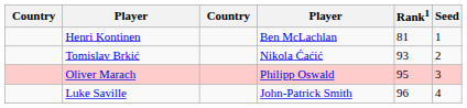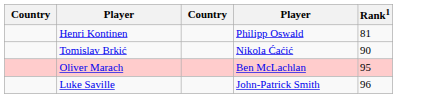- column: Seed | 1 | 2 | 3 | 4
Henri Kontinen | column 4: Ben McLachlan -> Philipp Oswald
Tomislav Brkić | Rank1: 93 -> 90
Oliver Marach | column 4: Philipp Oswald -> Ben McLachlan
